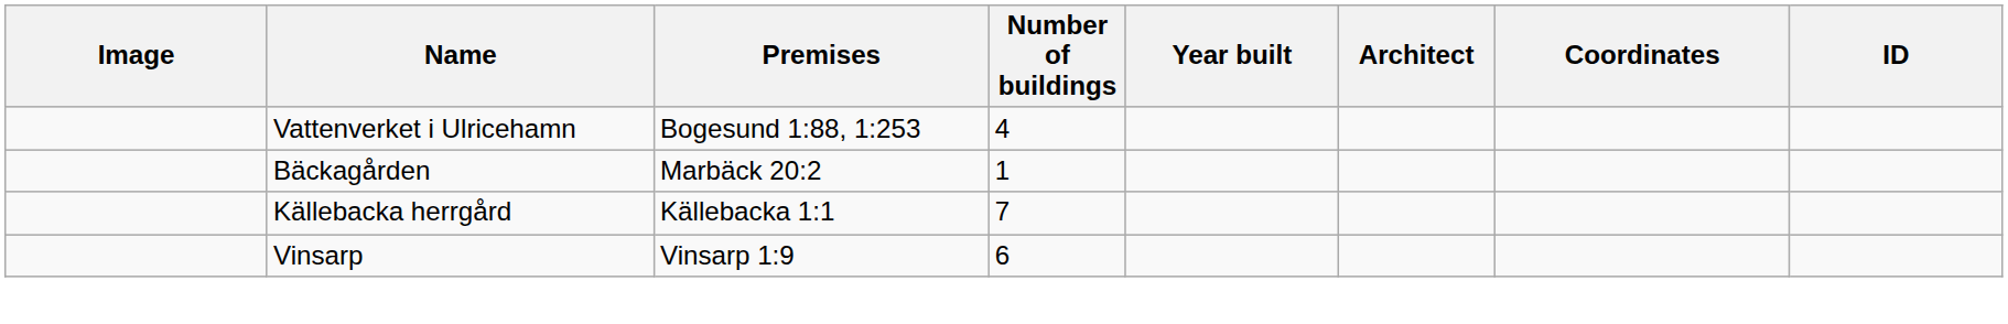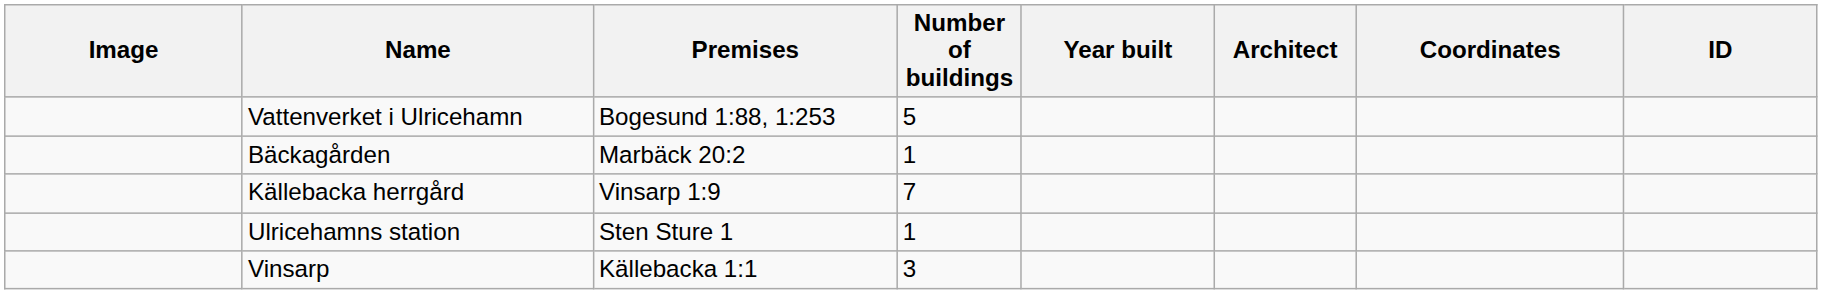Vattenverket i Ulricehamn | Number of buildings: 4 -> 5
Källebacka herrgård | Premises: Källebacka 1:1 -> Vinsarp 1:9
+ row: Ulricehamns station | Sten Sture 1 | 1
Vinsarp | Premises: Vinsarp 1:9 -> Källebacka 1:1
Vinsarp | Number of buildings: 6 -> 3
